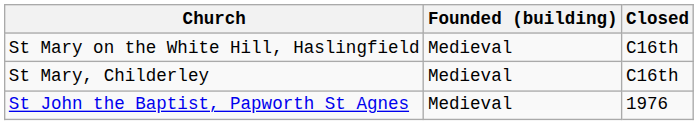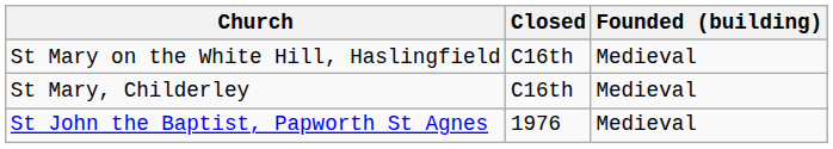columns swapped: Founded (building) <-> Closed
